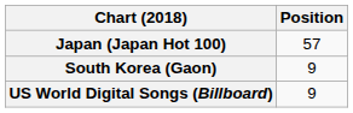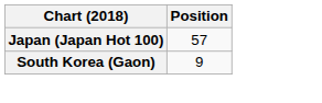- row: US World Digital Songs (Billboard) | 9
